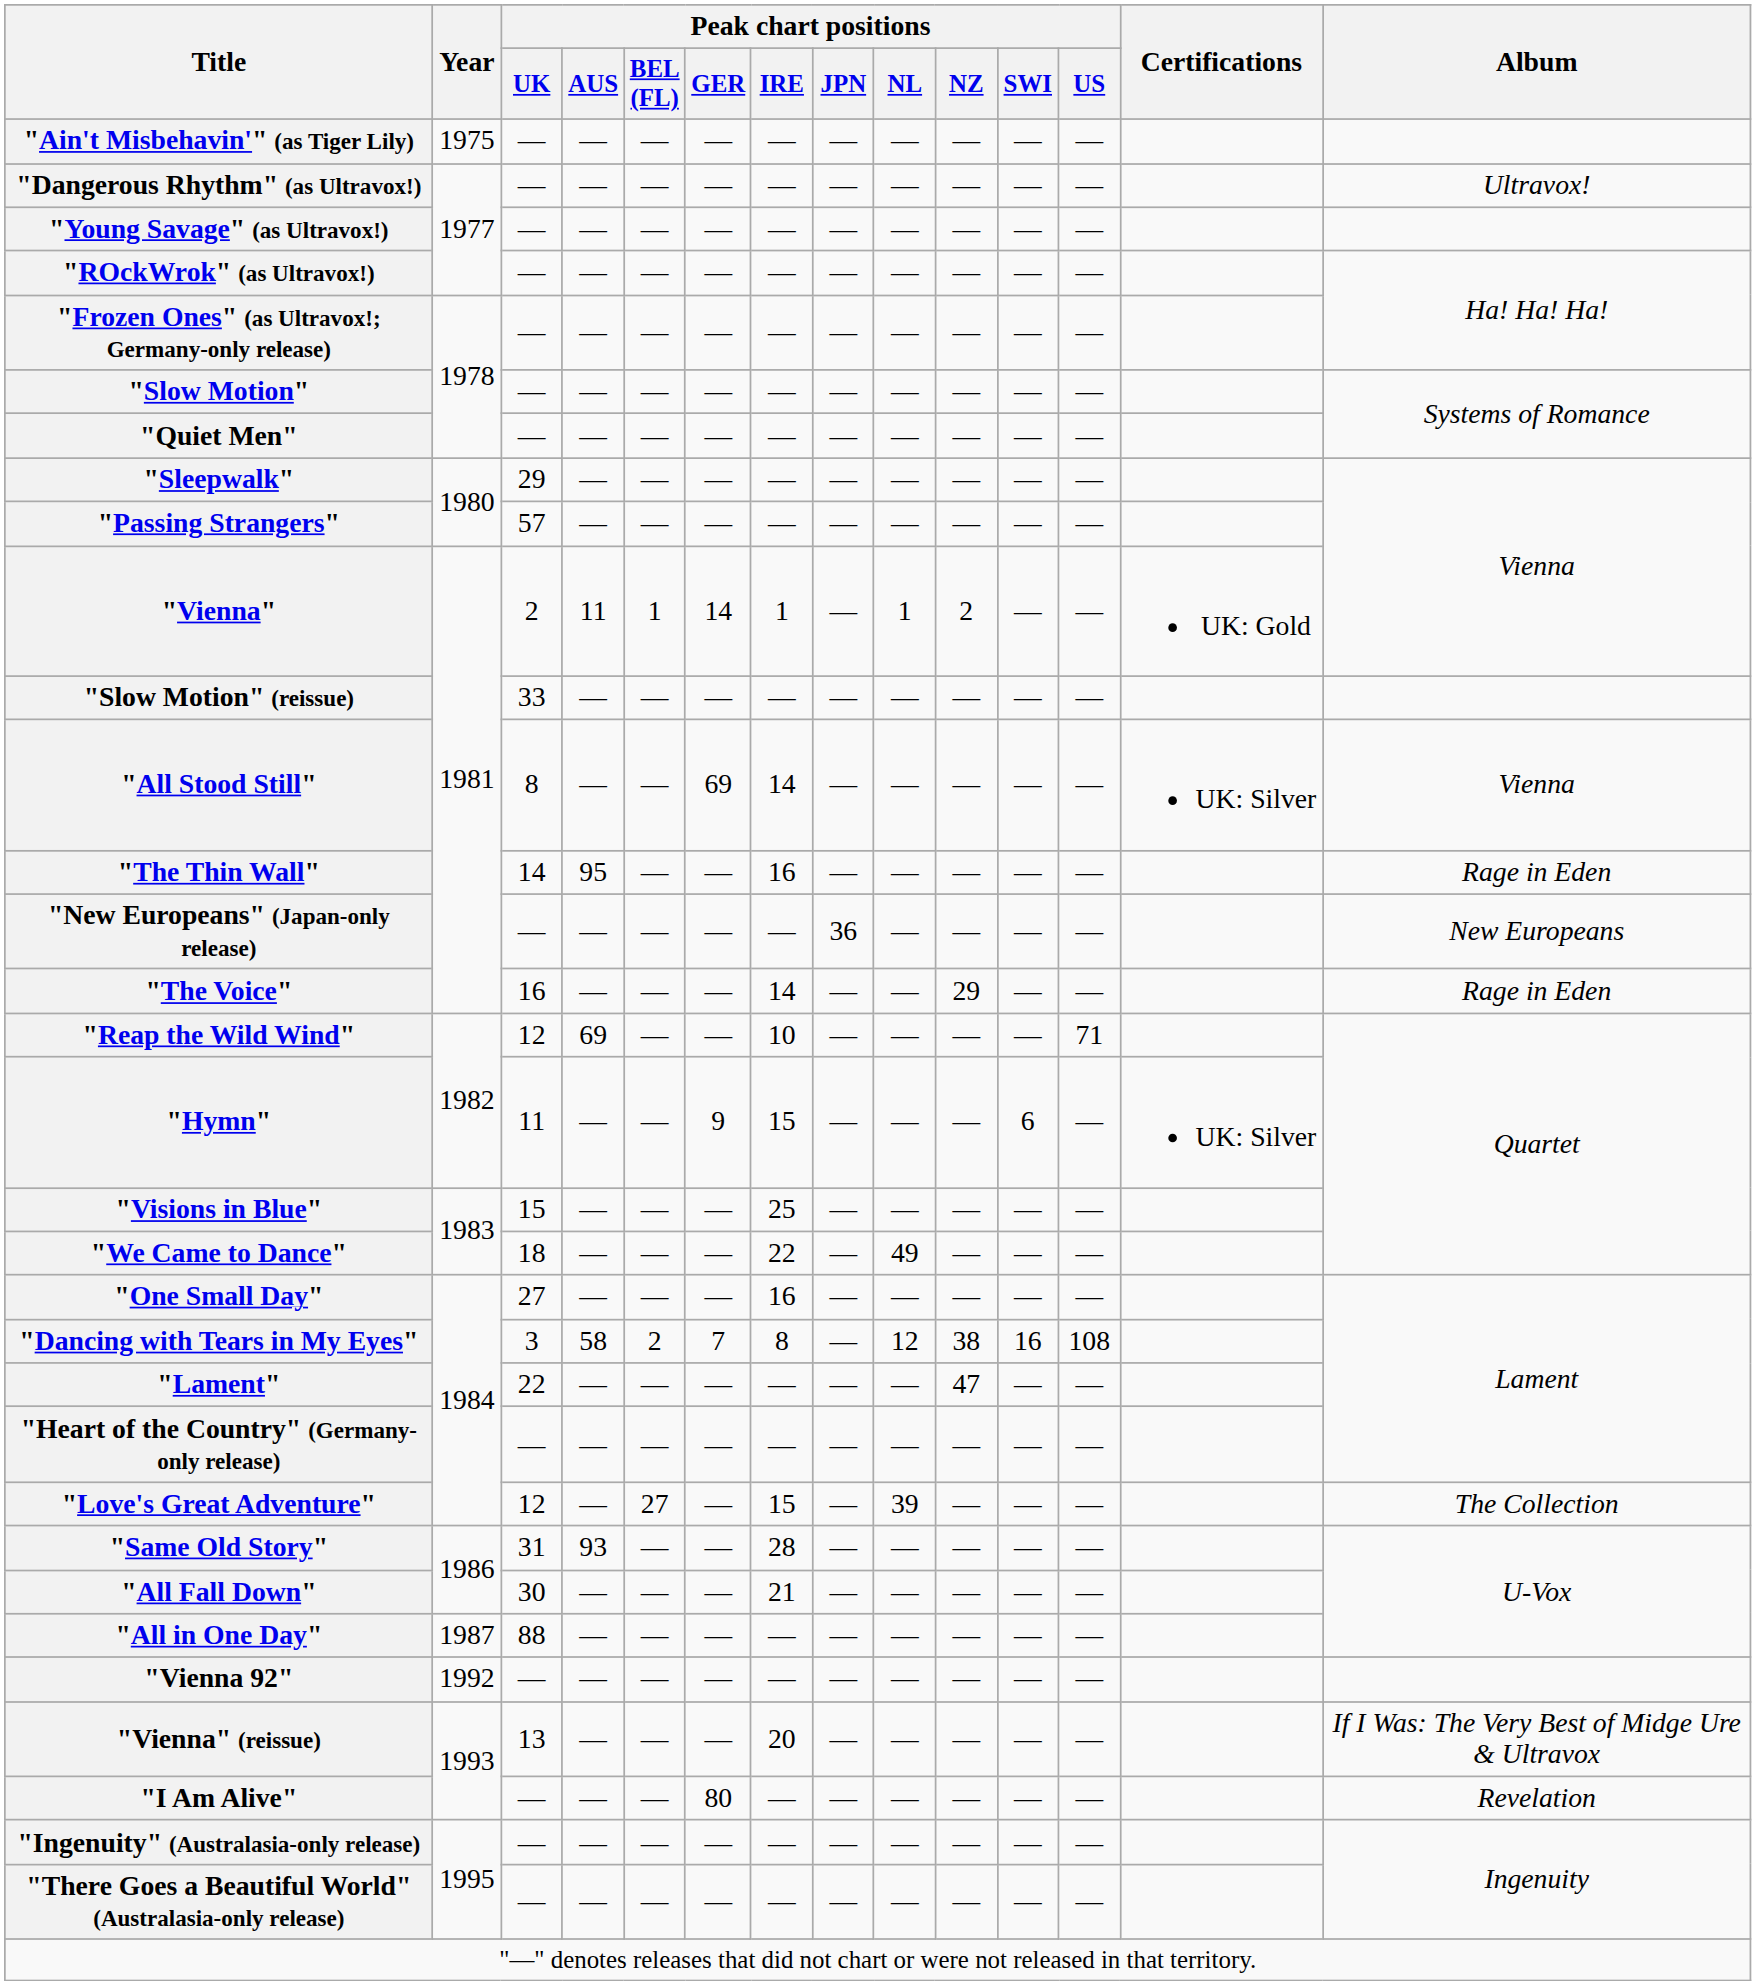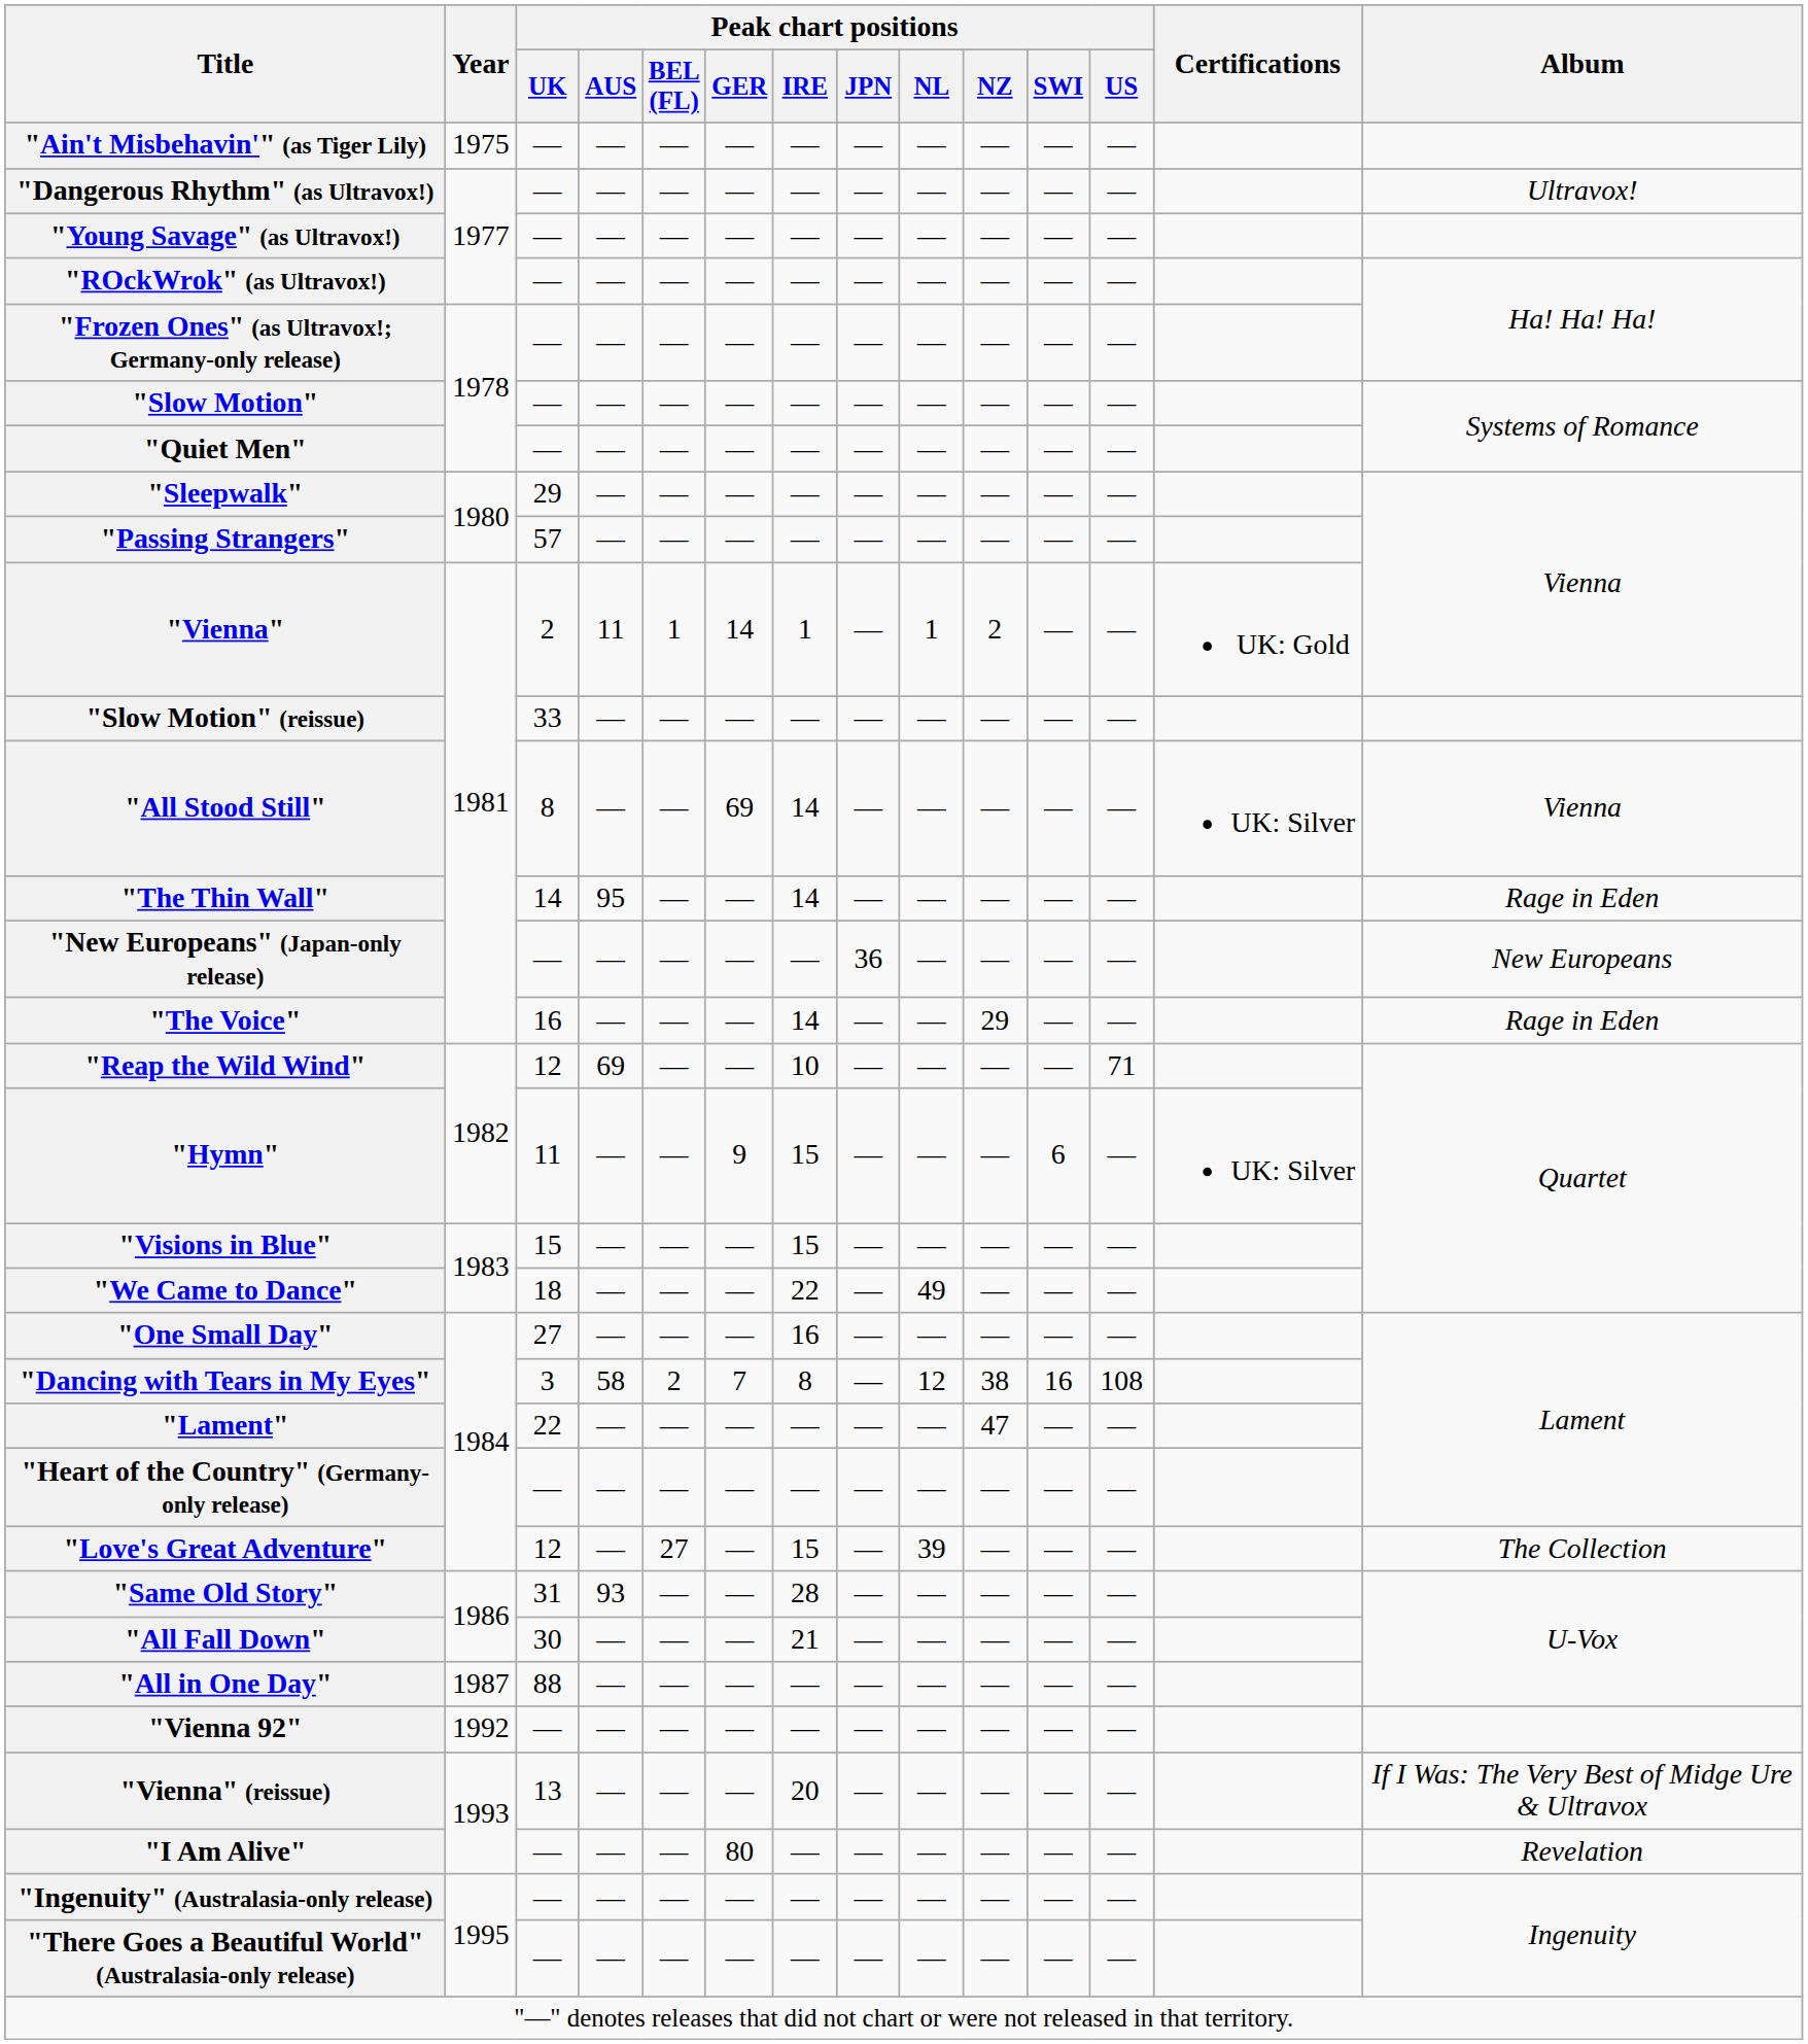"The Thin Wall" | Peak chart positions / IRE: 16 -> 14
"Visions in Blue" | Peak chart positions / IRE: 25 -> 15
